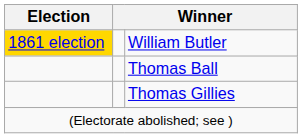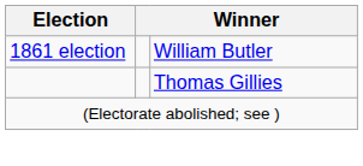William Butler | Election: gold background -> no background
- row: Thomas Ball
